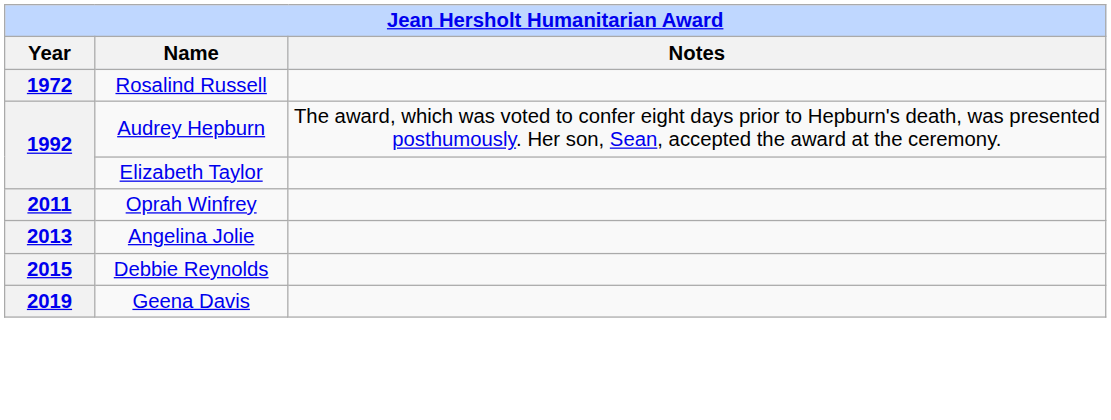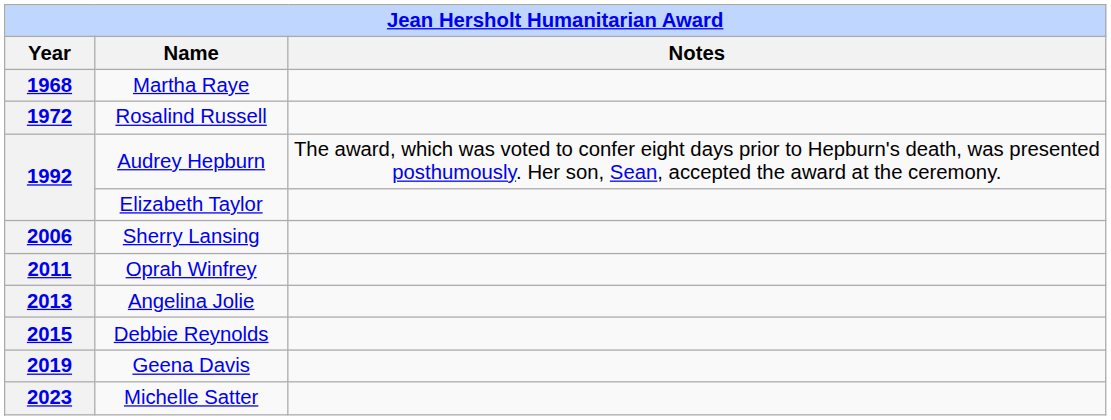+ row: 1968 | Martha Raye
+ row: 2006 | Sherry Lansing
+ row: 2023 | Michelle Satter
